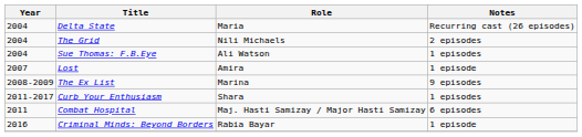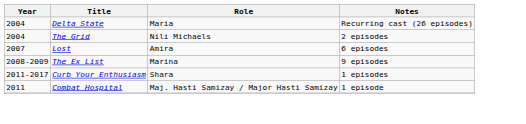- row: 2004 | Sue Thomas: F.B.Eye | Ali Watson | 1 episodes
Lost | Notes: 1 episode -> 6 episodes
Combat Hospital | Notes: 6 episodes -> 1 episode
- row: 2016 | Criminal Minds: Beyond Borders | Rabia Bayar | 1 episode
